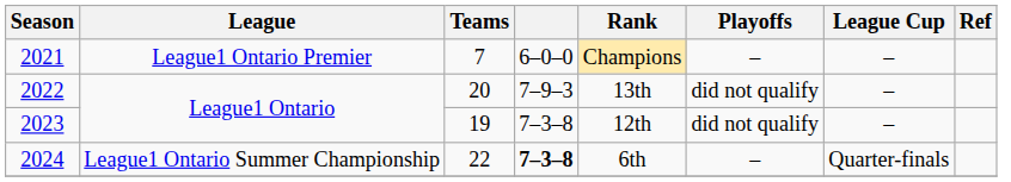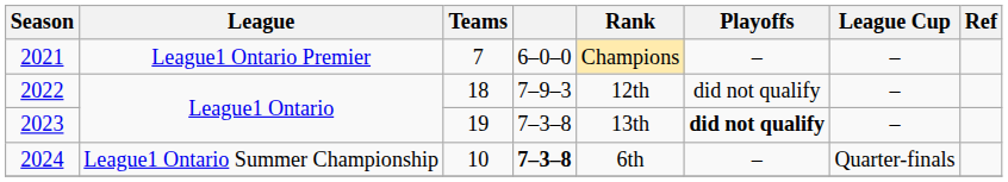2022 | Teams: 20 -> 18
2022 | Rank: 13th -> 12th
2023 | Rank: 12th -> 13th
2023 | Playoffs: normal -> bold
2024 | Teams: 22 -> 10
